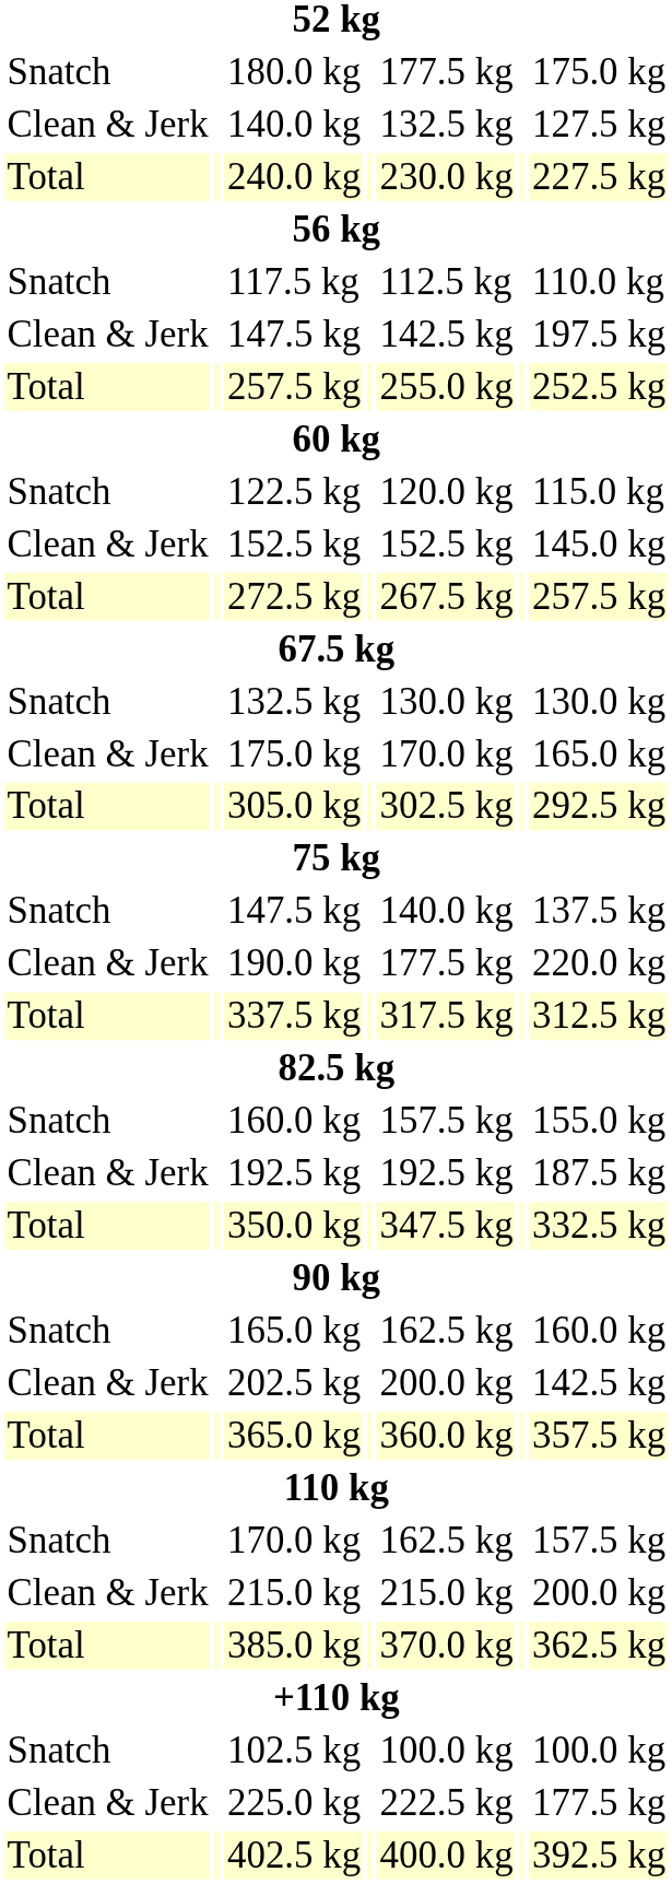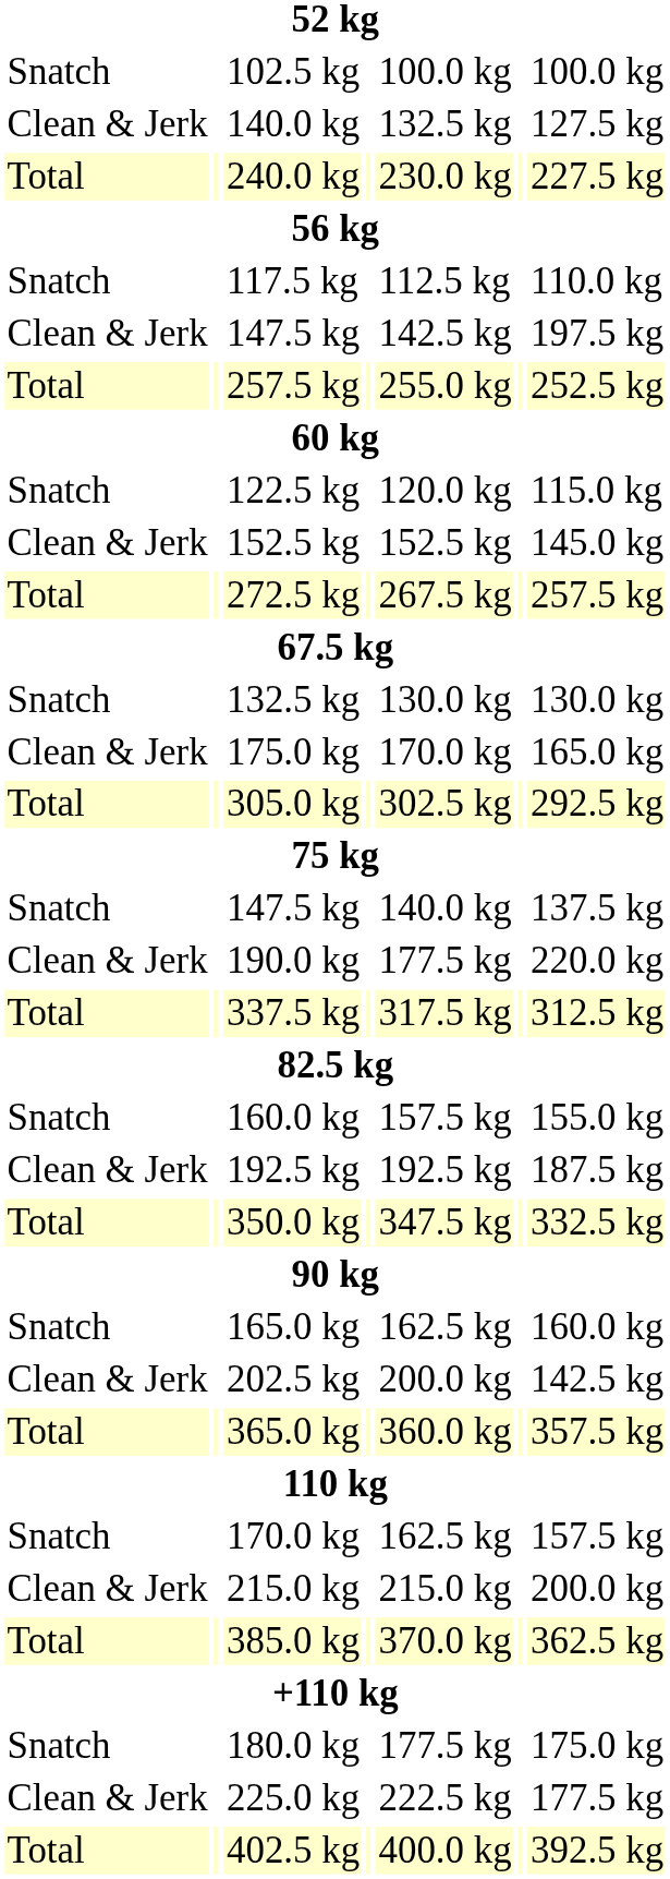rows swapped: 102.5 kg <-> 180.0 kg
